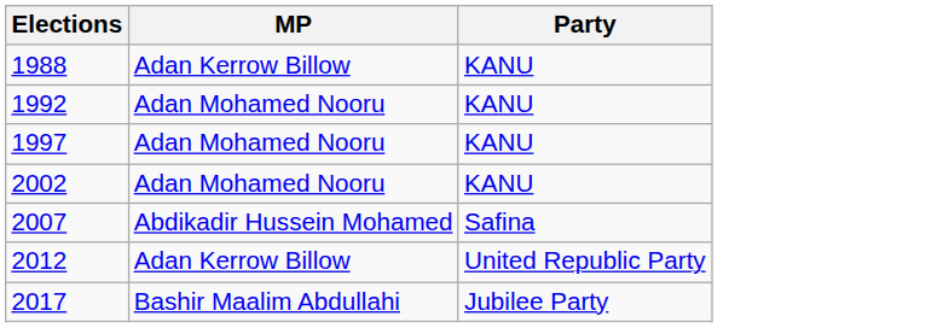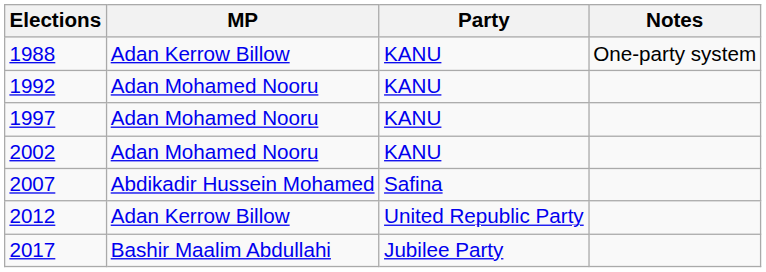+ column: Notes | One-party system
